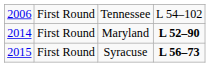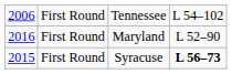Maryland | column 1: 2014 -> 2016
Maryland | column 4: bold -> normal
